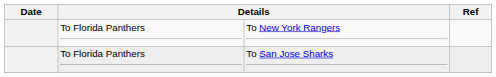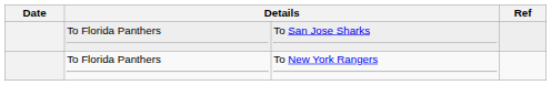rows swapped: To New York Rangers <-> To San Jose Sharks
